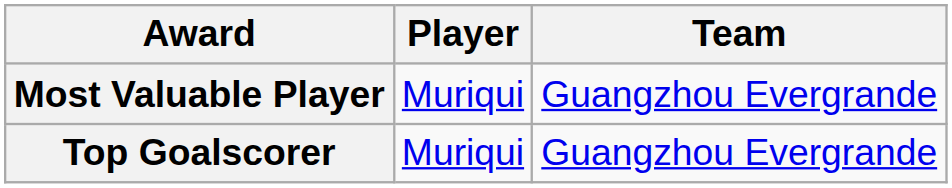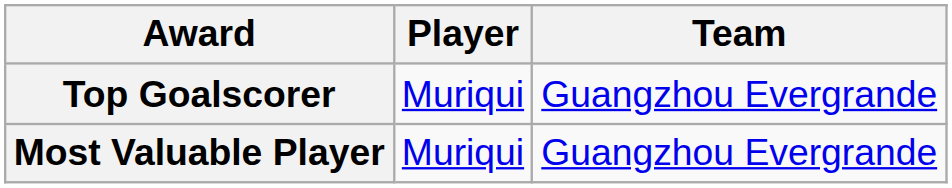rows swapped: Most Valuable Player <-> Top Goalscorer
